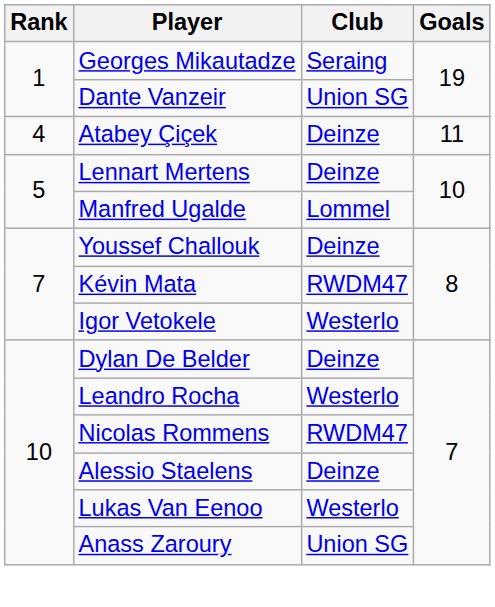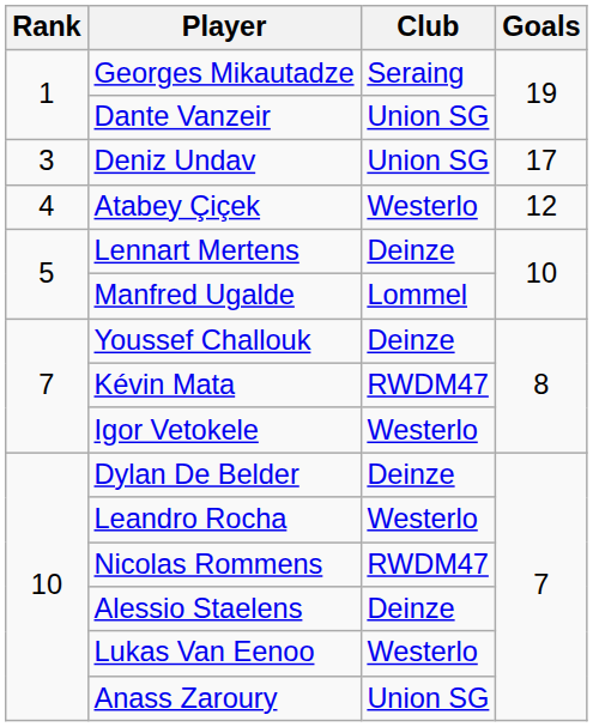+ row: 3 | Deniz Undav | Union SG | 17
Atabey Çiçek | Club: Deinze -> Westerlo
Atabey Çiçek | Goals: 11 -> 12
